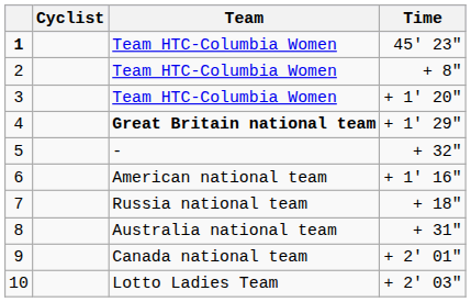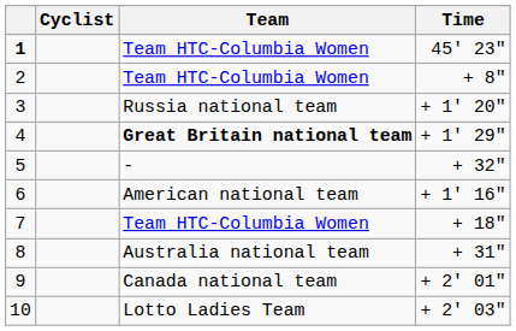3 | Team: Team HTC-Columbia Women -> Russia national team
7 | Team: Russia national team -> Team HTC-Columbia Women
